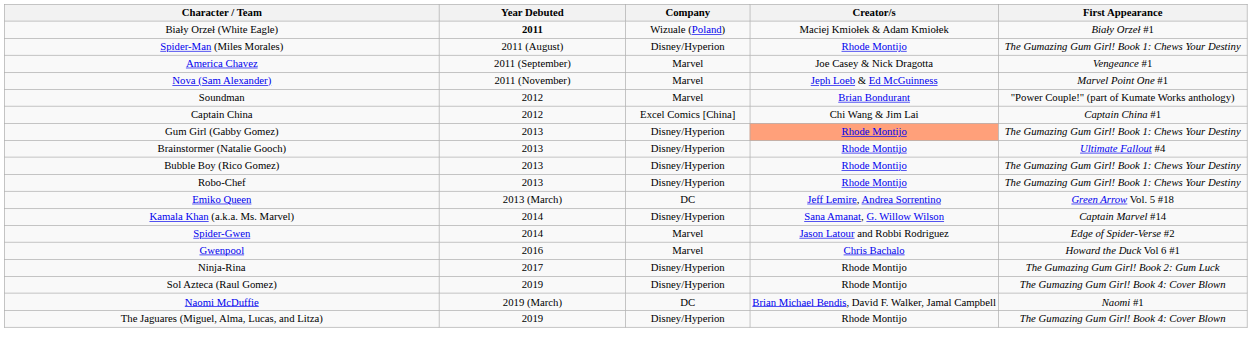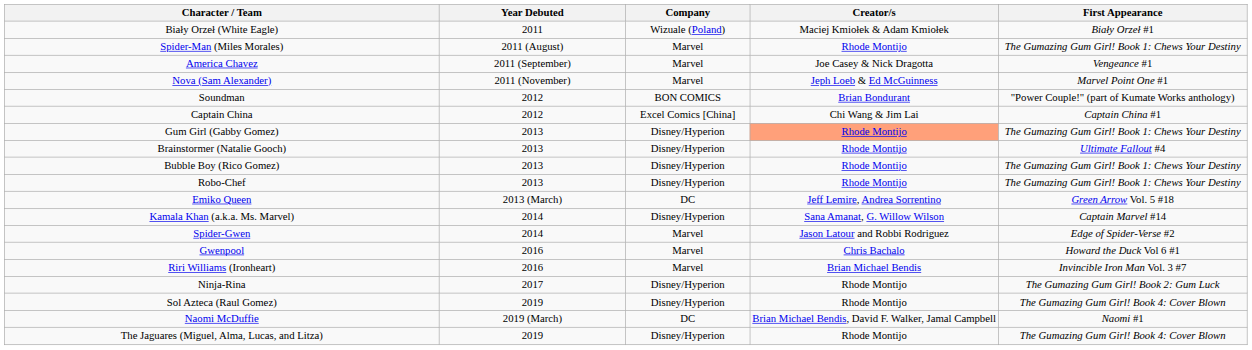Biały Orzeł (White Eagle) | Year Debuted: bold -> normal
Spider-Man (Miles Morales) | Company: Disney/Hyperion -> Marvel
Soundman | Company: Marvel -> BON COMICS
+ row: Riri Williams (Ironheart) | 2016 | Marvel | Brian Michael Bendis | Invincible Iron Man Vol. 3 #7
